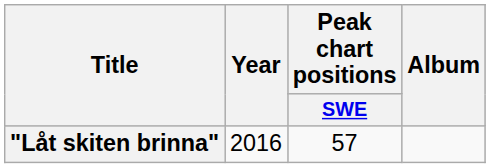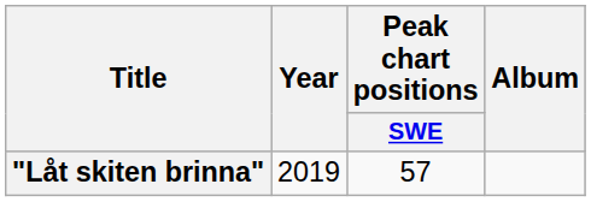"Låt skiten brinna" | Year: 2016 -> 2019
